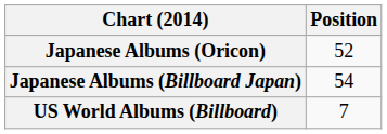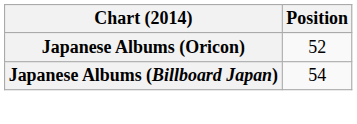- row: US World Albums (Billboard) | 7
